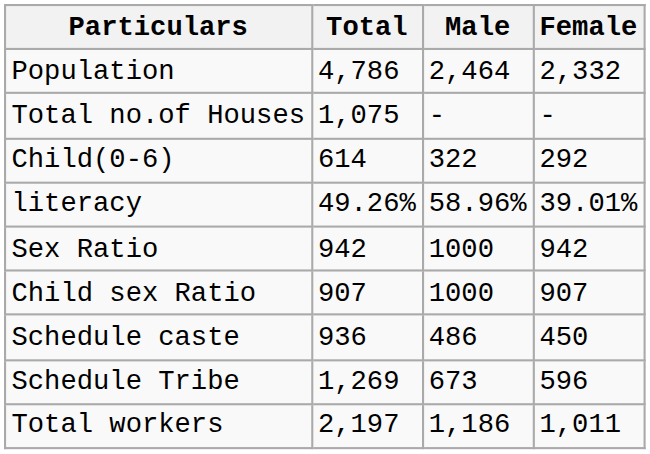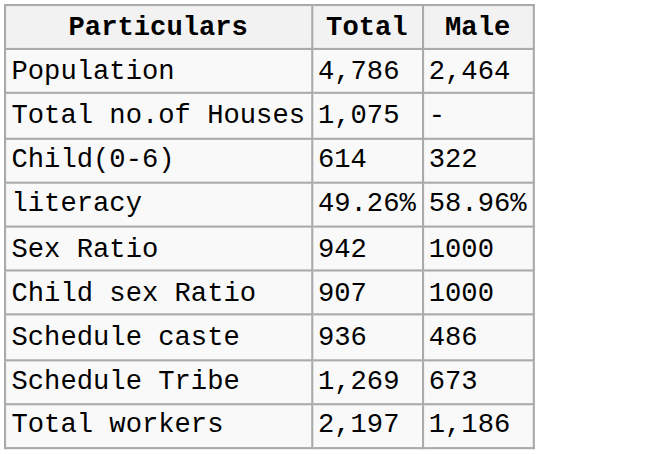- column: Female | 2,332 | - | 292 | 39.01% | 942 | 907 | 450 | 596 | 1,011
